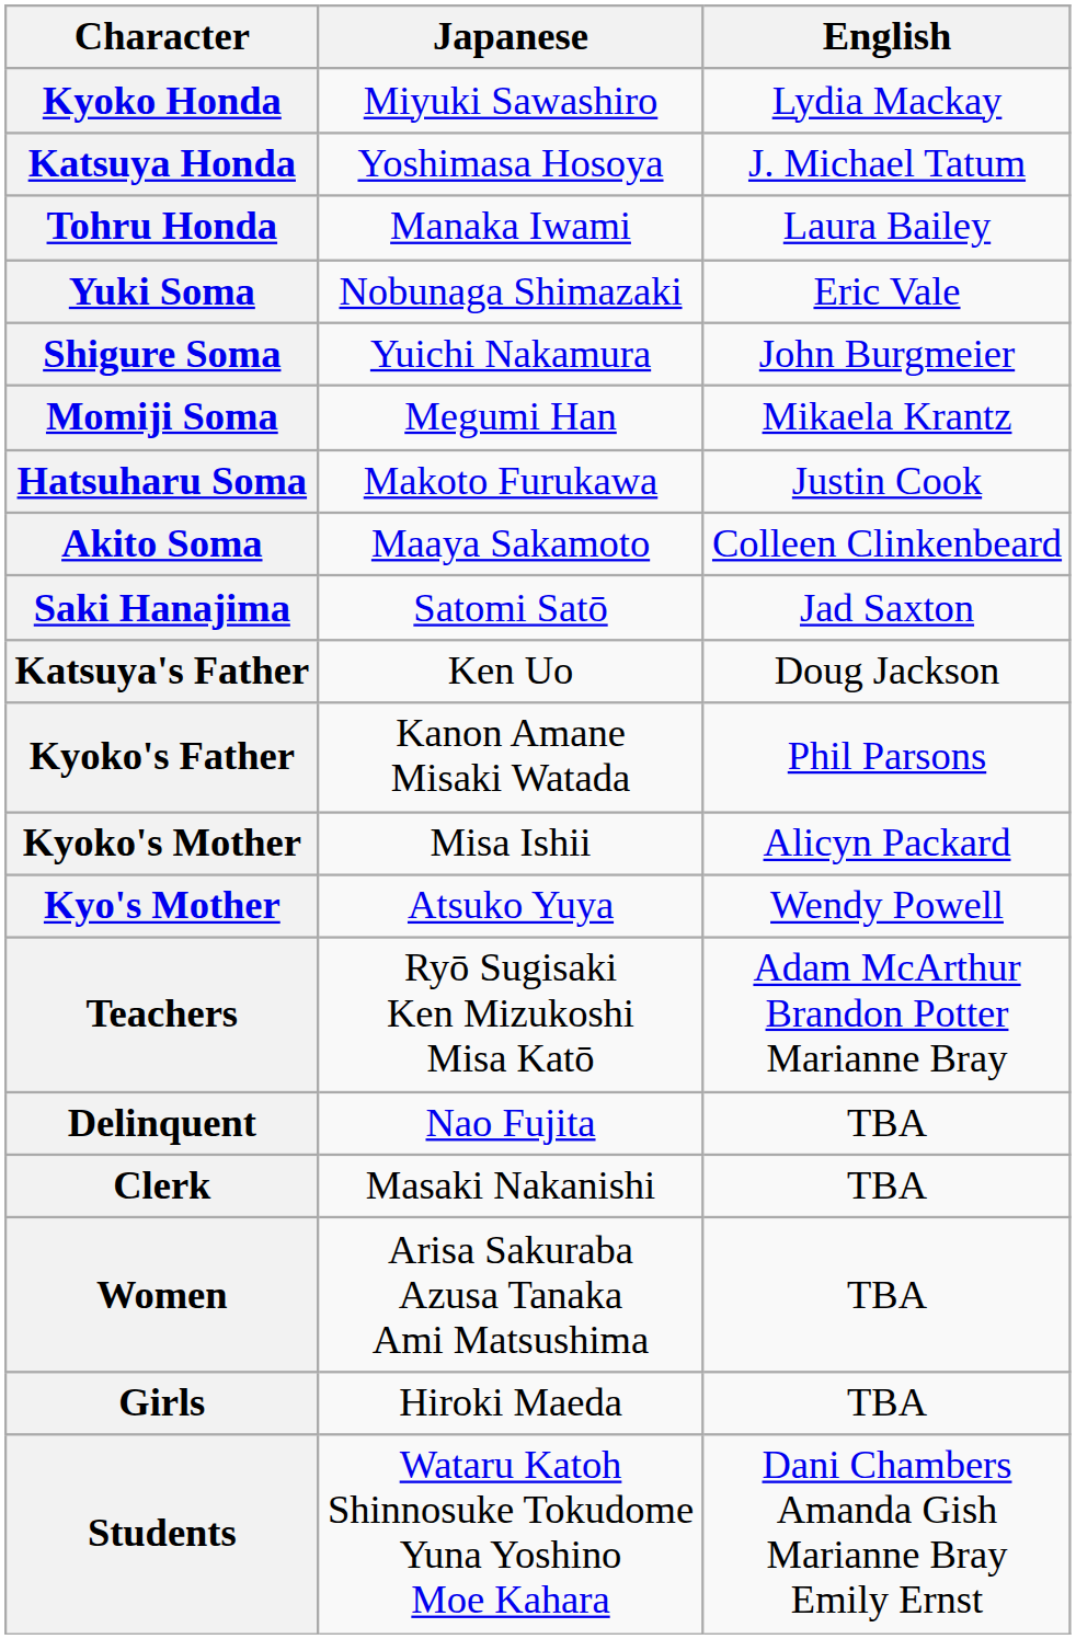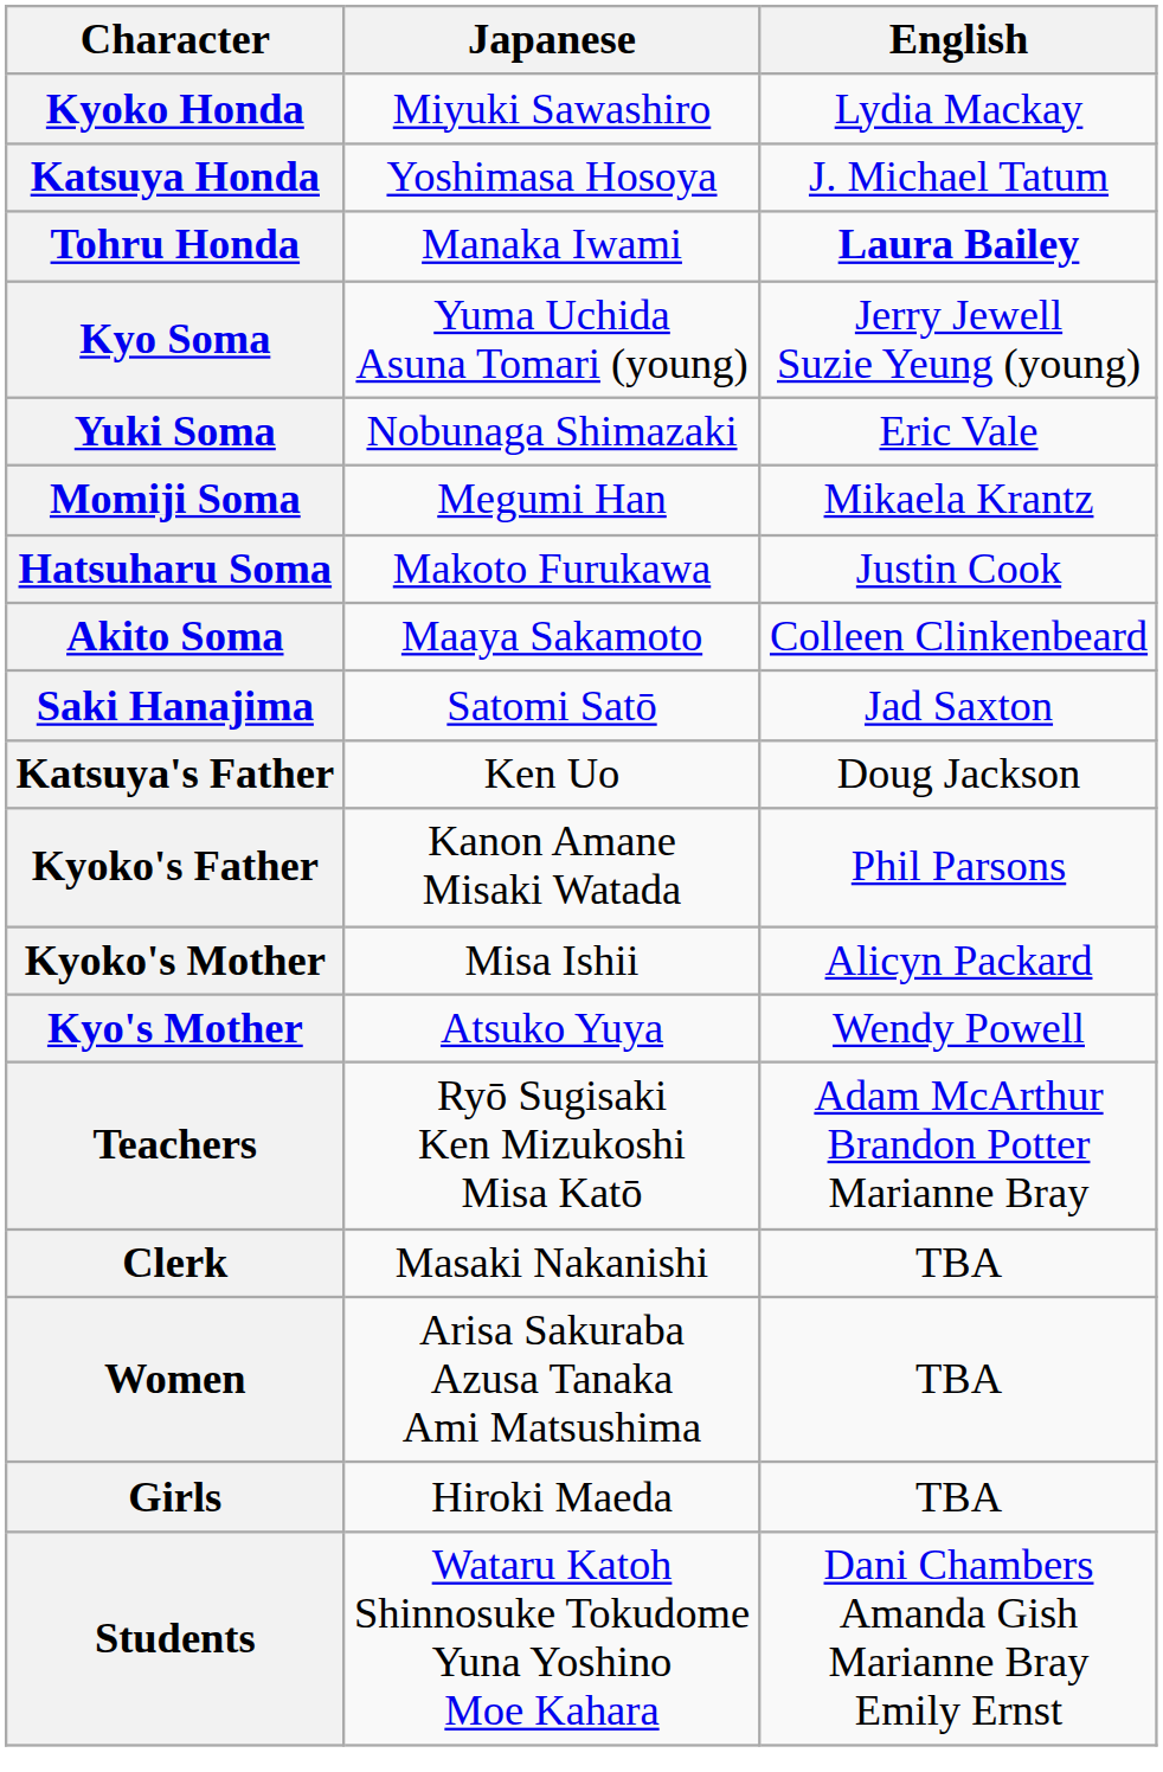Tohru Honda | English: normal -> bold
+ row: Kyo Soma | Yuma Uchida Asuna Tomari (young) | Jerry Jewell Suzie Yeung (young)
- row: Shigure Soma | Yuichi Nakamura | John Burgmeier
- row: Delinquent | Nao Fujita | TBA
